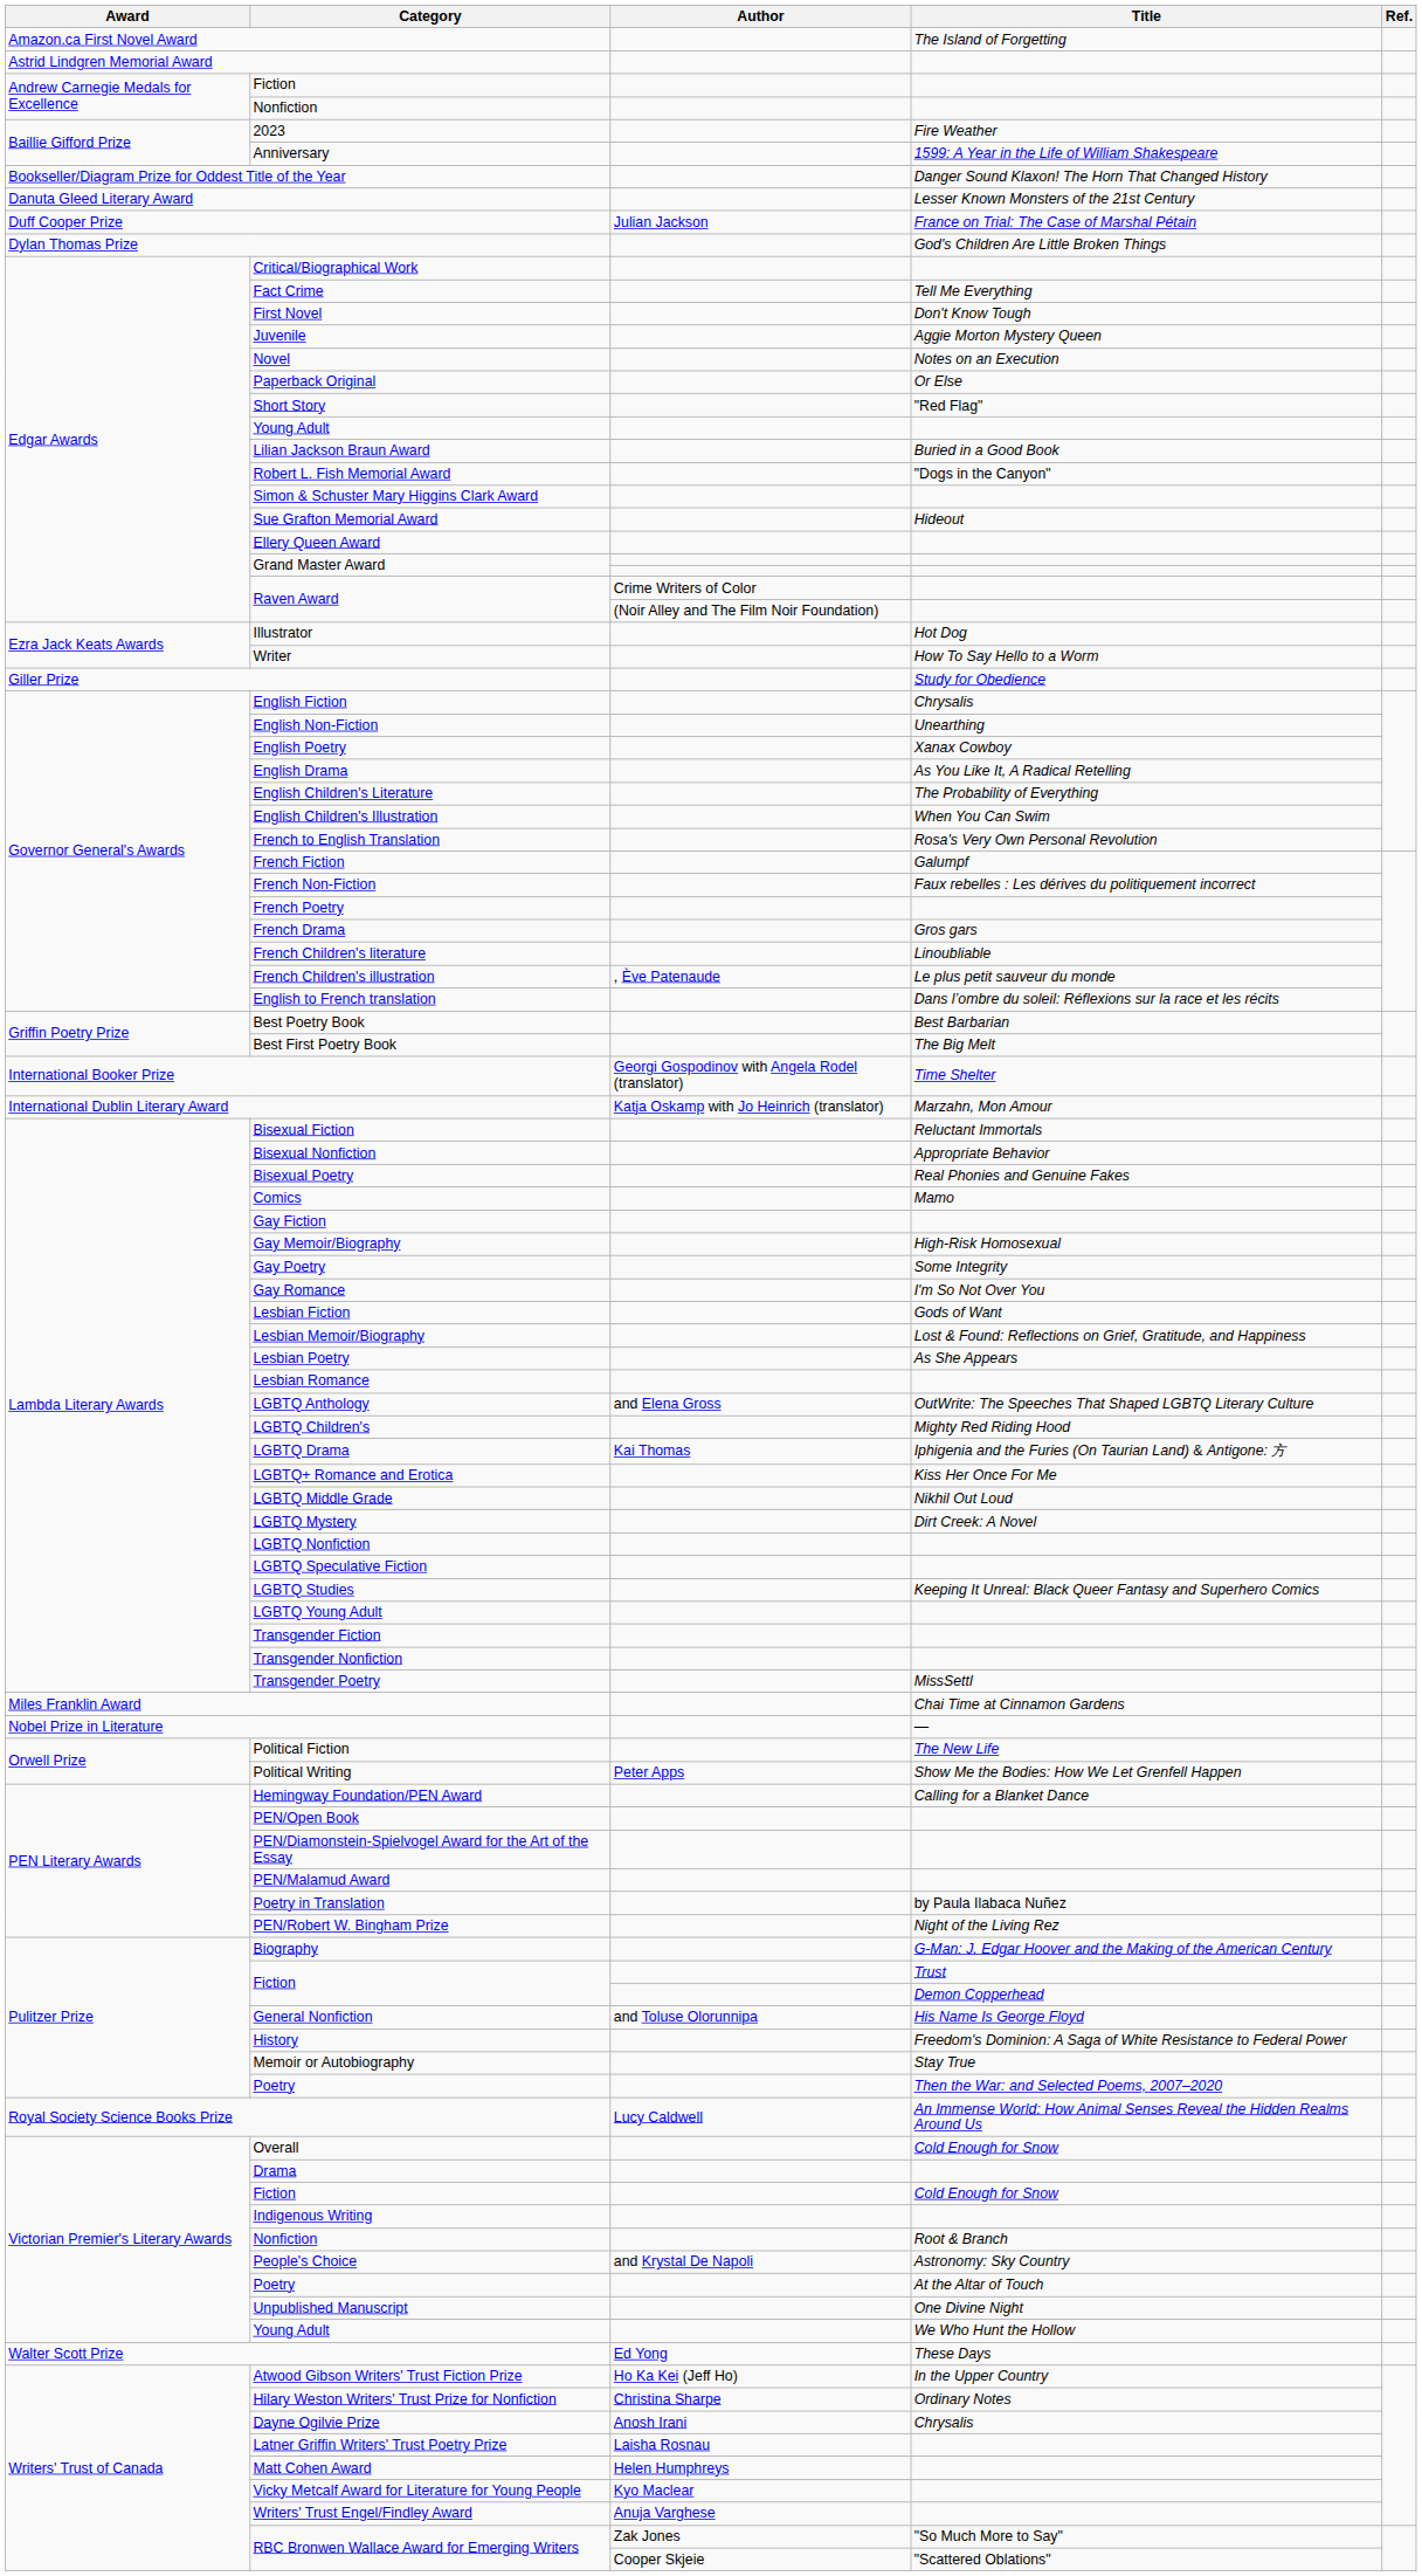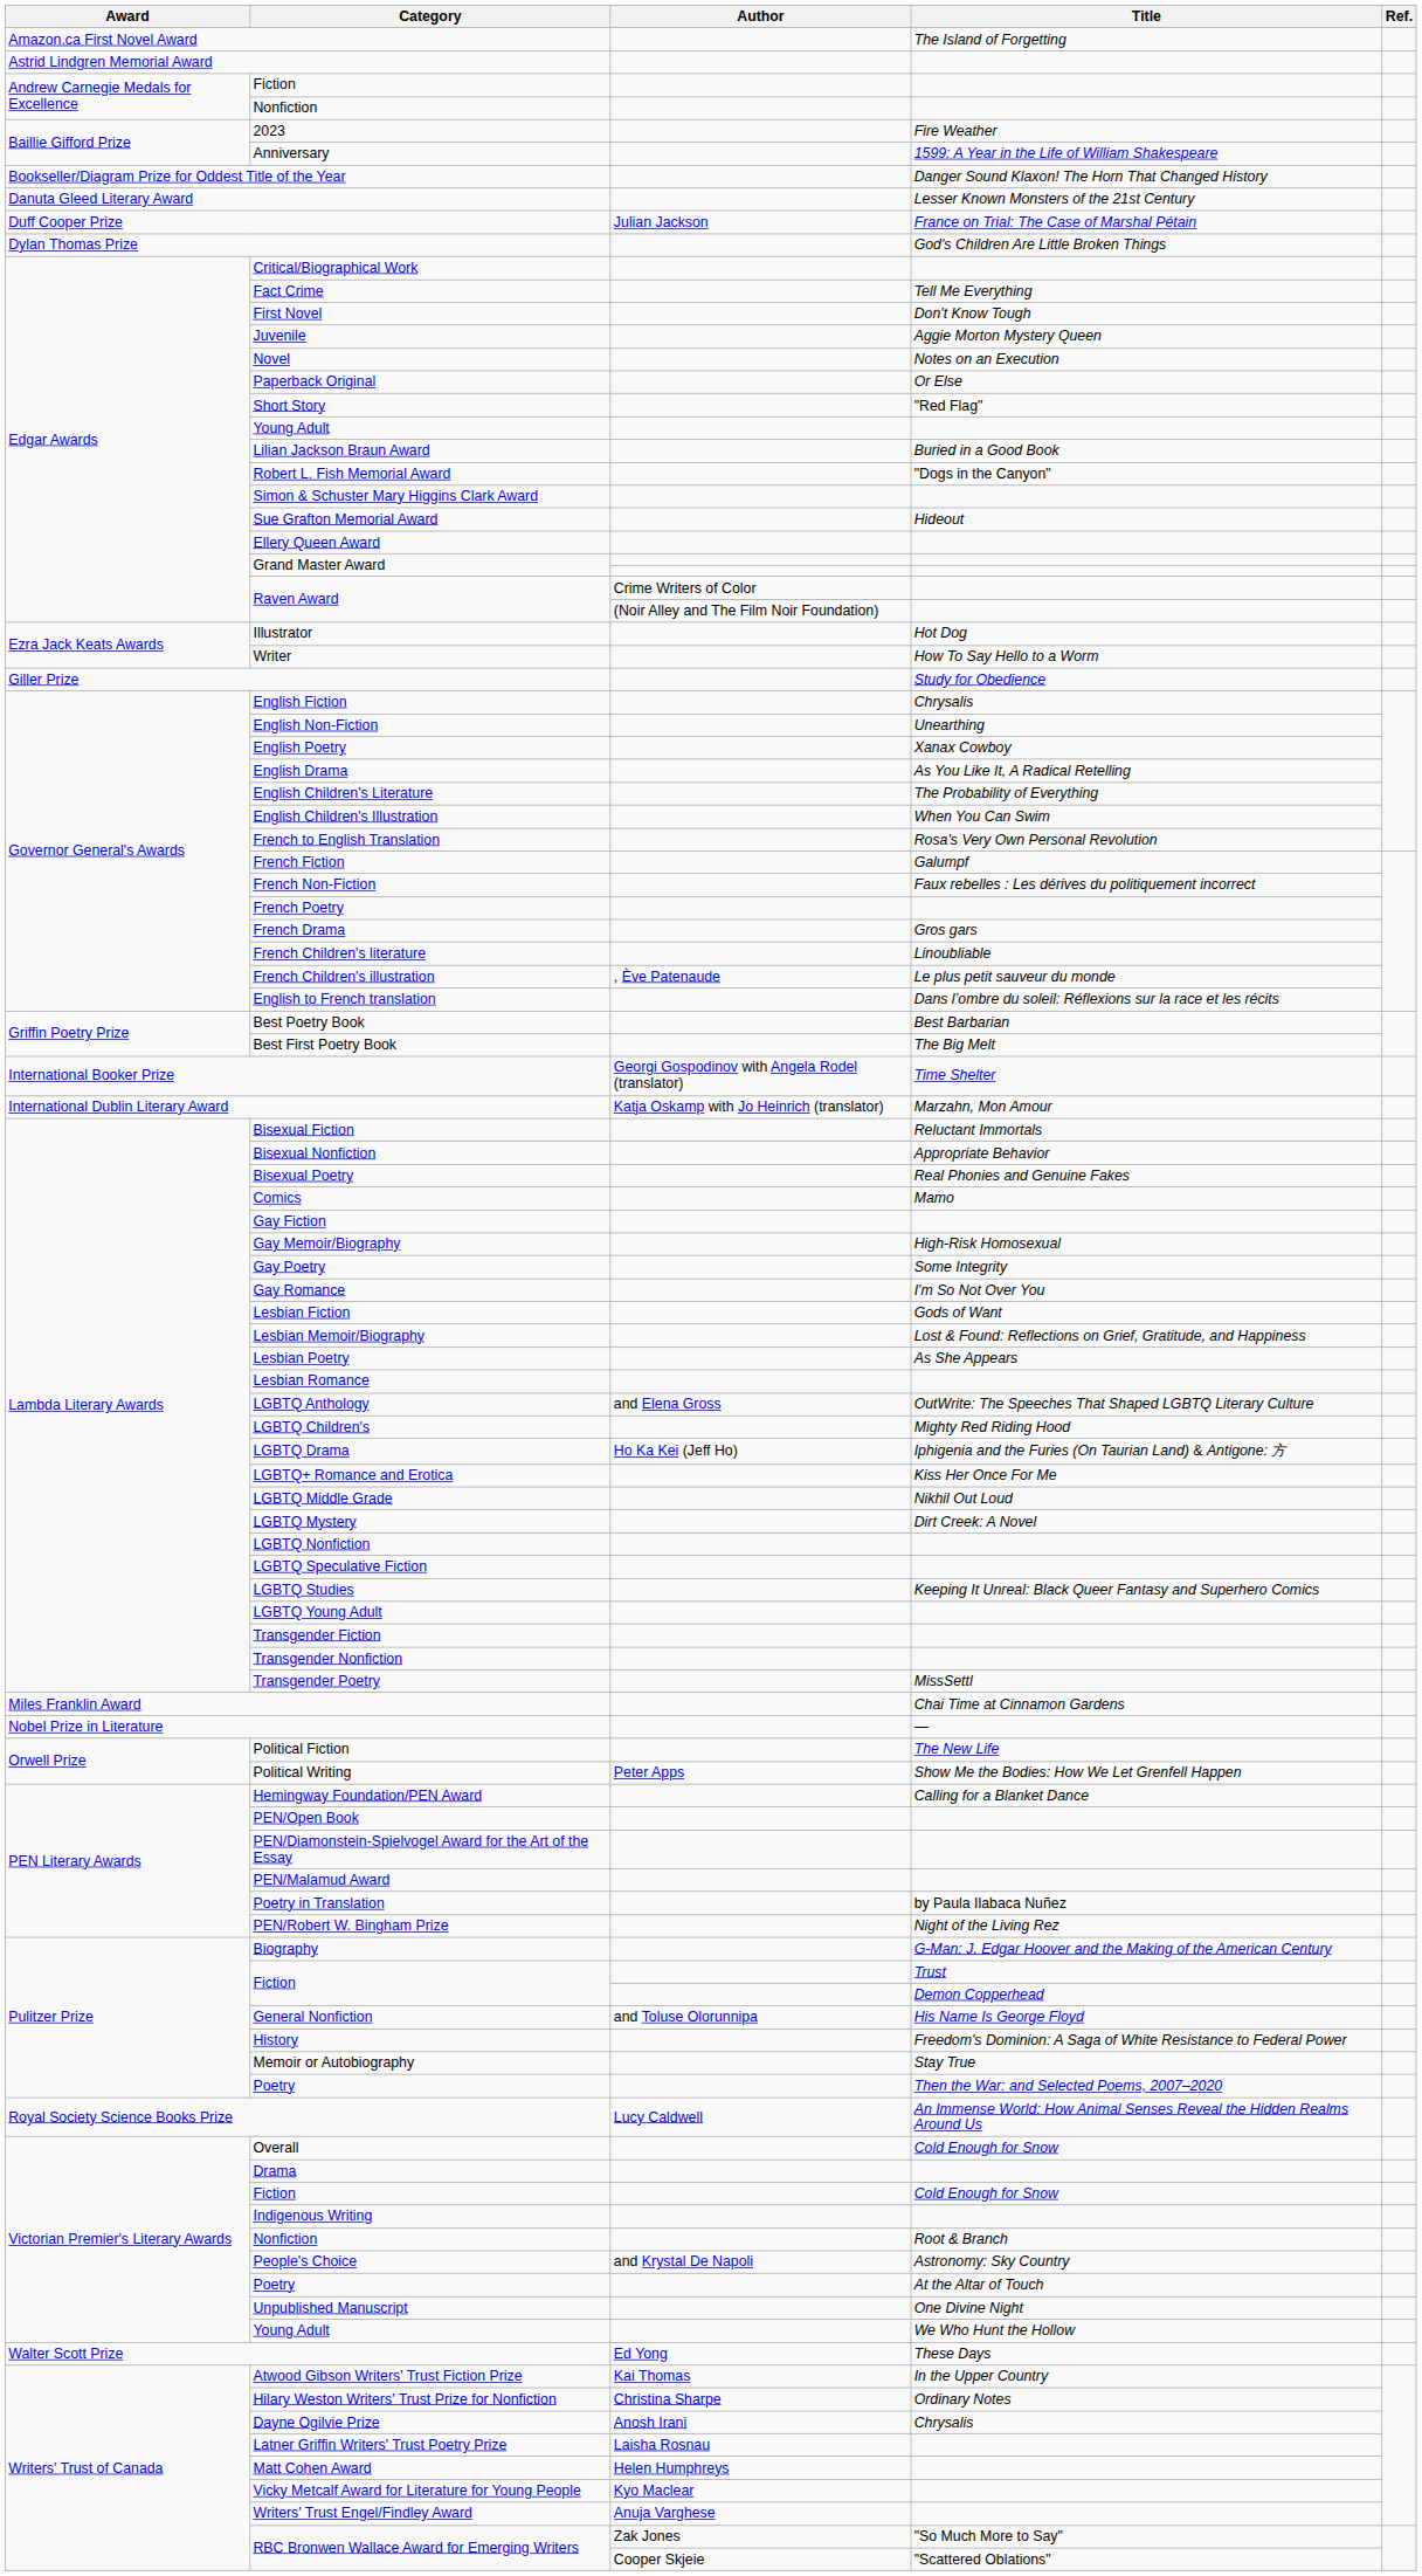LGBTQ Drama | Author: Kai Thomas -> Ho Ka Kei (Jeff Ho)
Atwood Gibson Writers' Trust Fiction Prize | Author: Ho Ka Kei (Jeff Ho) -> Kai Thomas
